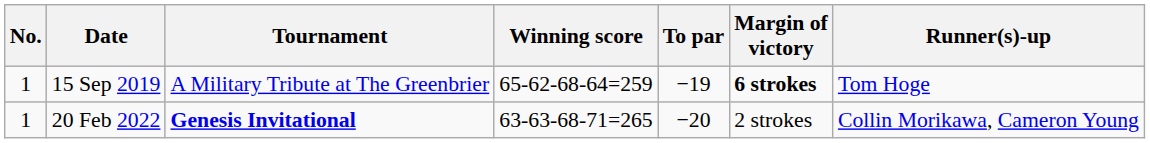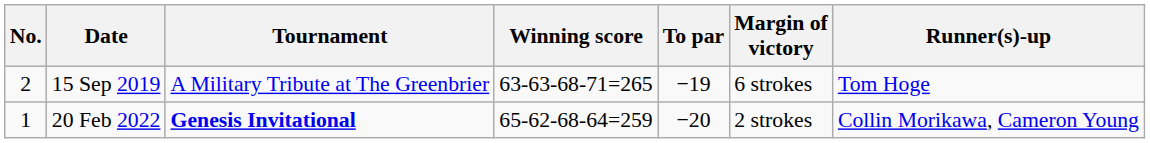15 Sep 2019 | No.: 1 -> 2
15 Sep 2019 | Winning score: 65-62-68-64=259 -> 63-63-68-71=265
15 Sep 2019 | Margin of victory: bold -> normal
20 Feb 2022 | Winning score: 63-63-68-71=265 -> 65-62-68-64=259
